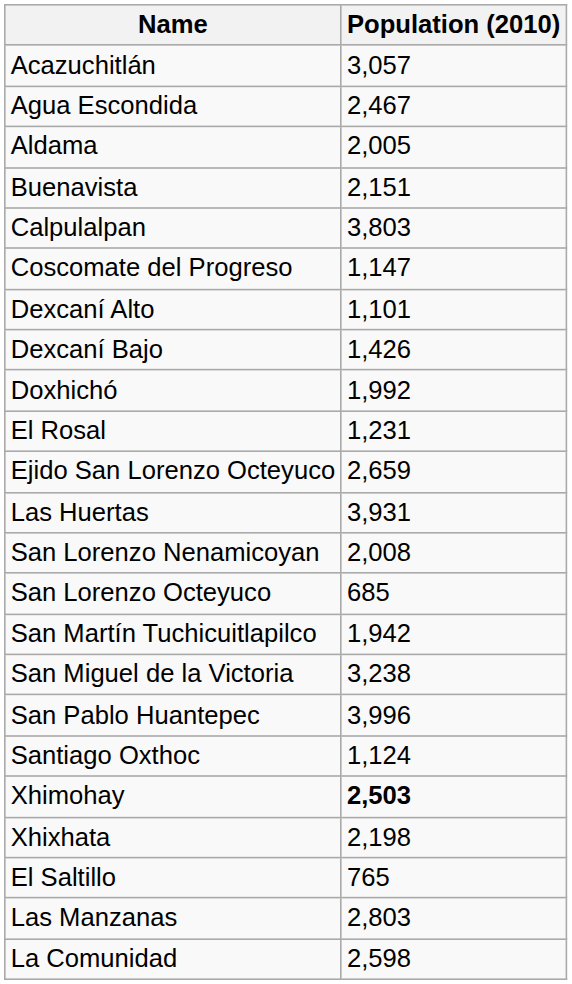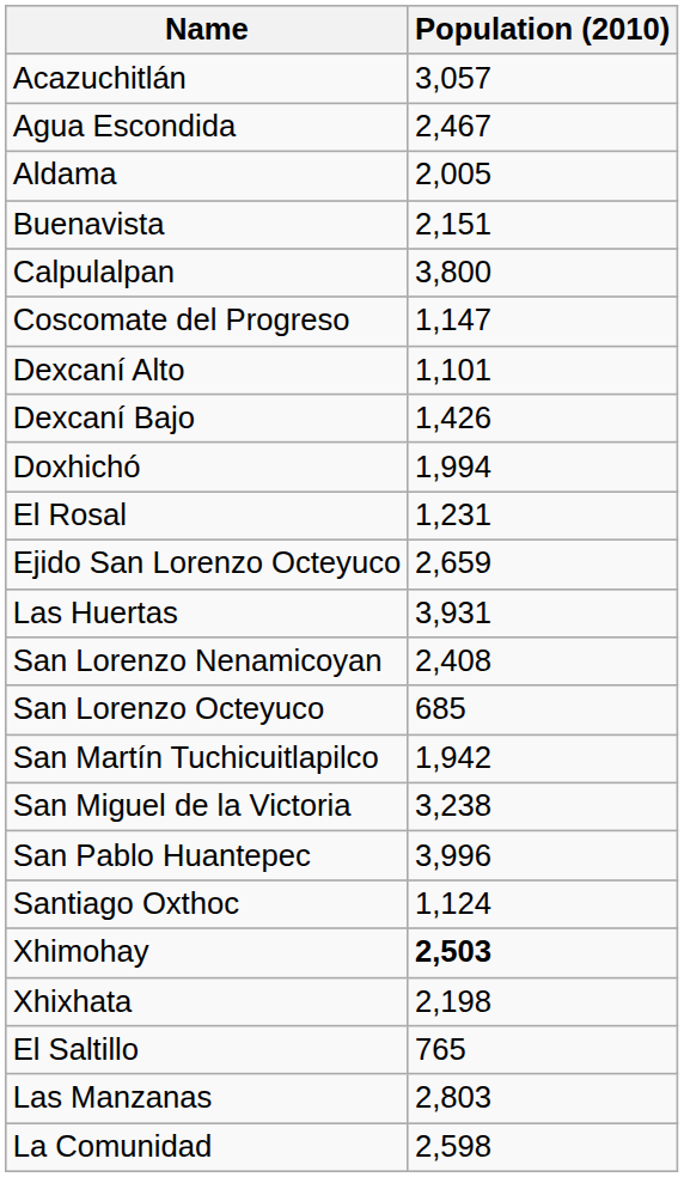Calpulalpan | Population (2010): 3,803 -> 3,800
Doxhichó | Population (2010): 1,992 -> 1,994
San Lorenzo Nenamicoyan | Population (2010): 2,008 -> 2,408
